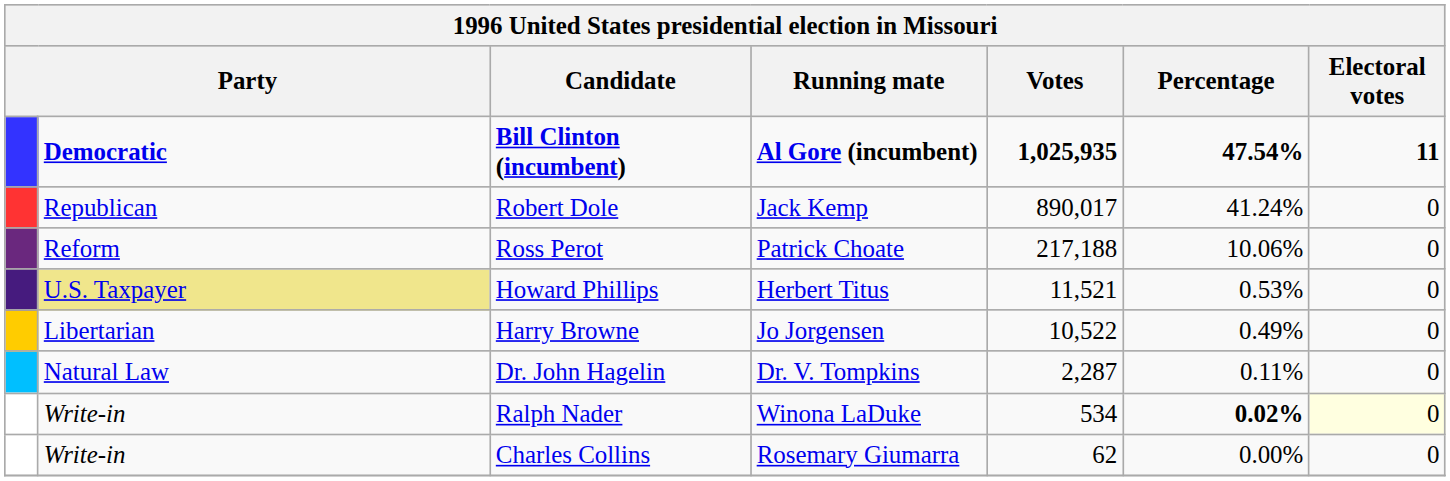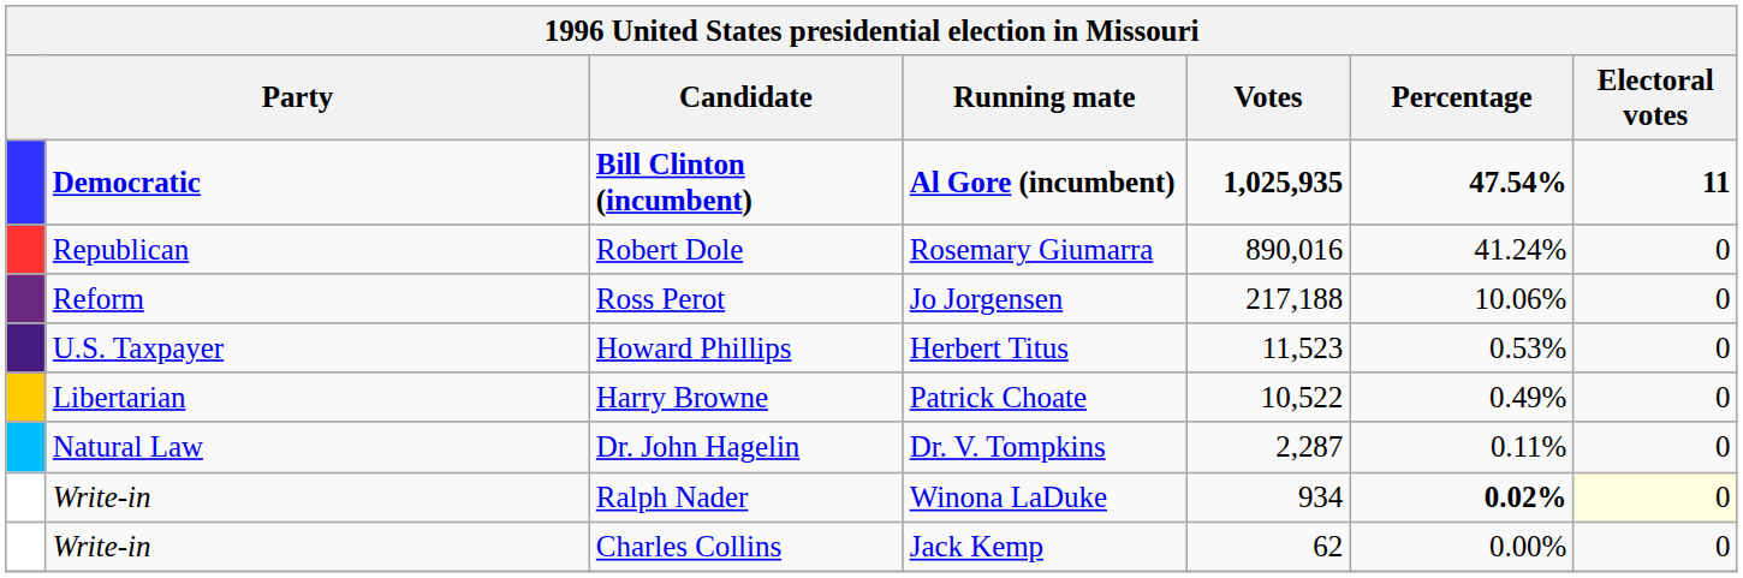Robert Dole | Running mate: Jack Kemp -> Rosemary Giumarra
Robert Dole | Votes: 890,017 -> 890,016
Ross Perot | Running mate: Patrick Choate -> Jo Jorgensen
Howard Phillips | column 2: khaki background -> no background
Howard Phillips | Votes: 11,521 -> 11,523
Harry Browne | Running mate: Jo Jorgensen -> Patrick Choate
Ralph Nader | Votes: 534 -> 934
Charles Collins | Running mate: Rosemary Giumarra -> Jack Kemp
